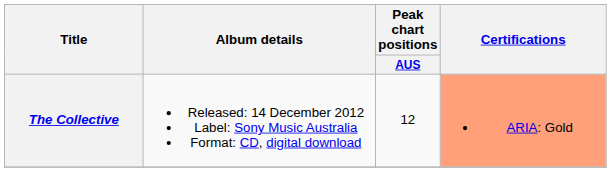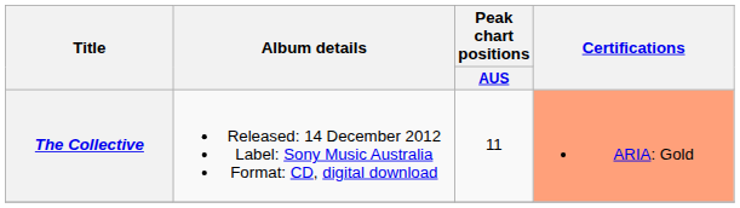The Collective | Peak chart positions / AUS: 12 -> 11
